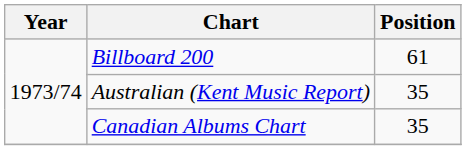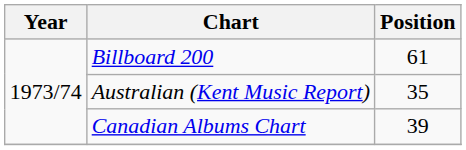Canadian Albums Chart | Position: 35 -> 39
